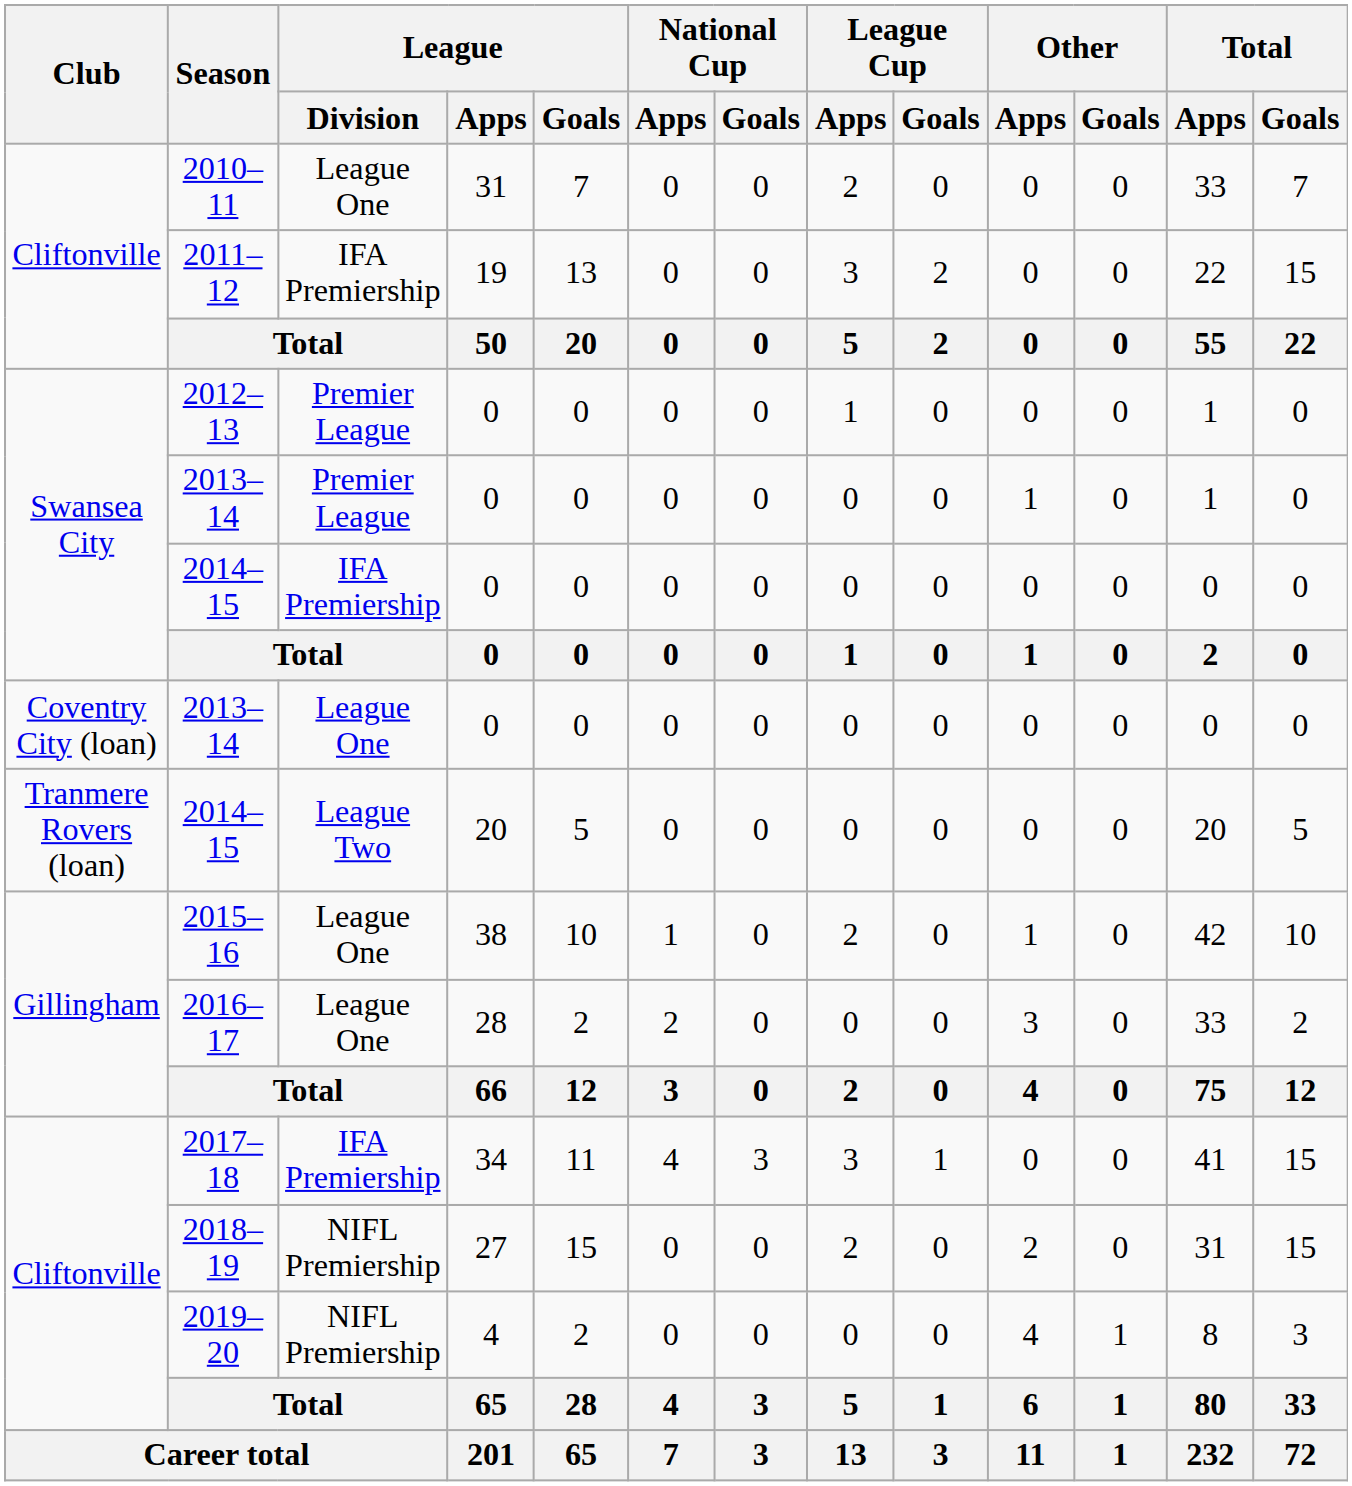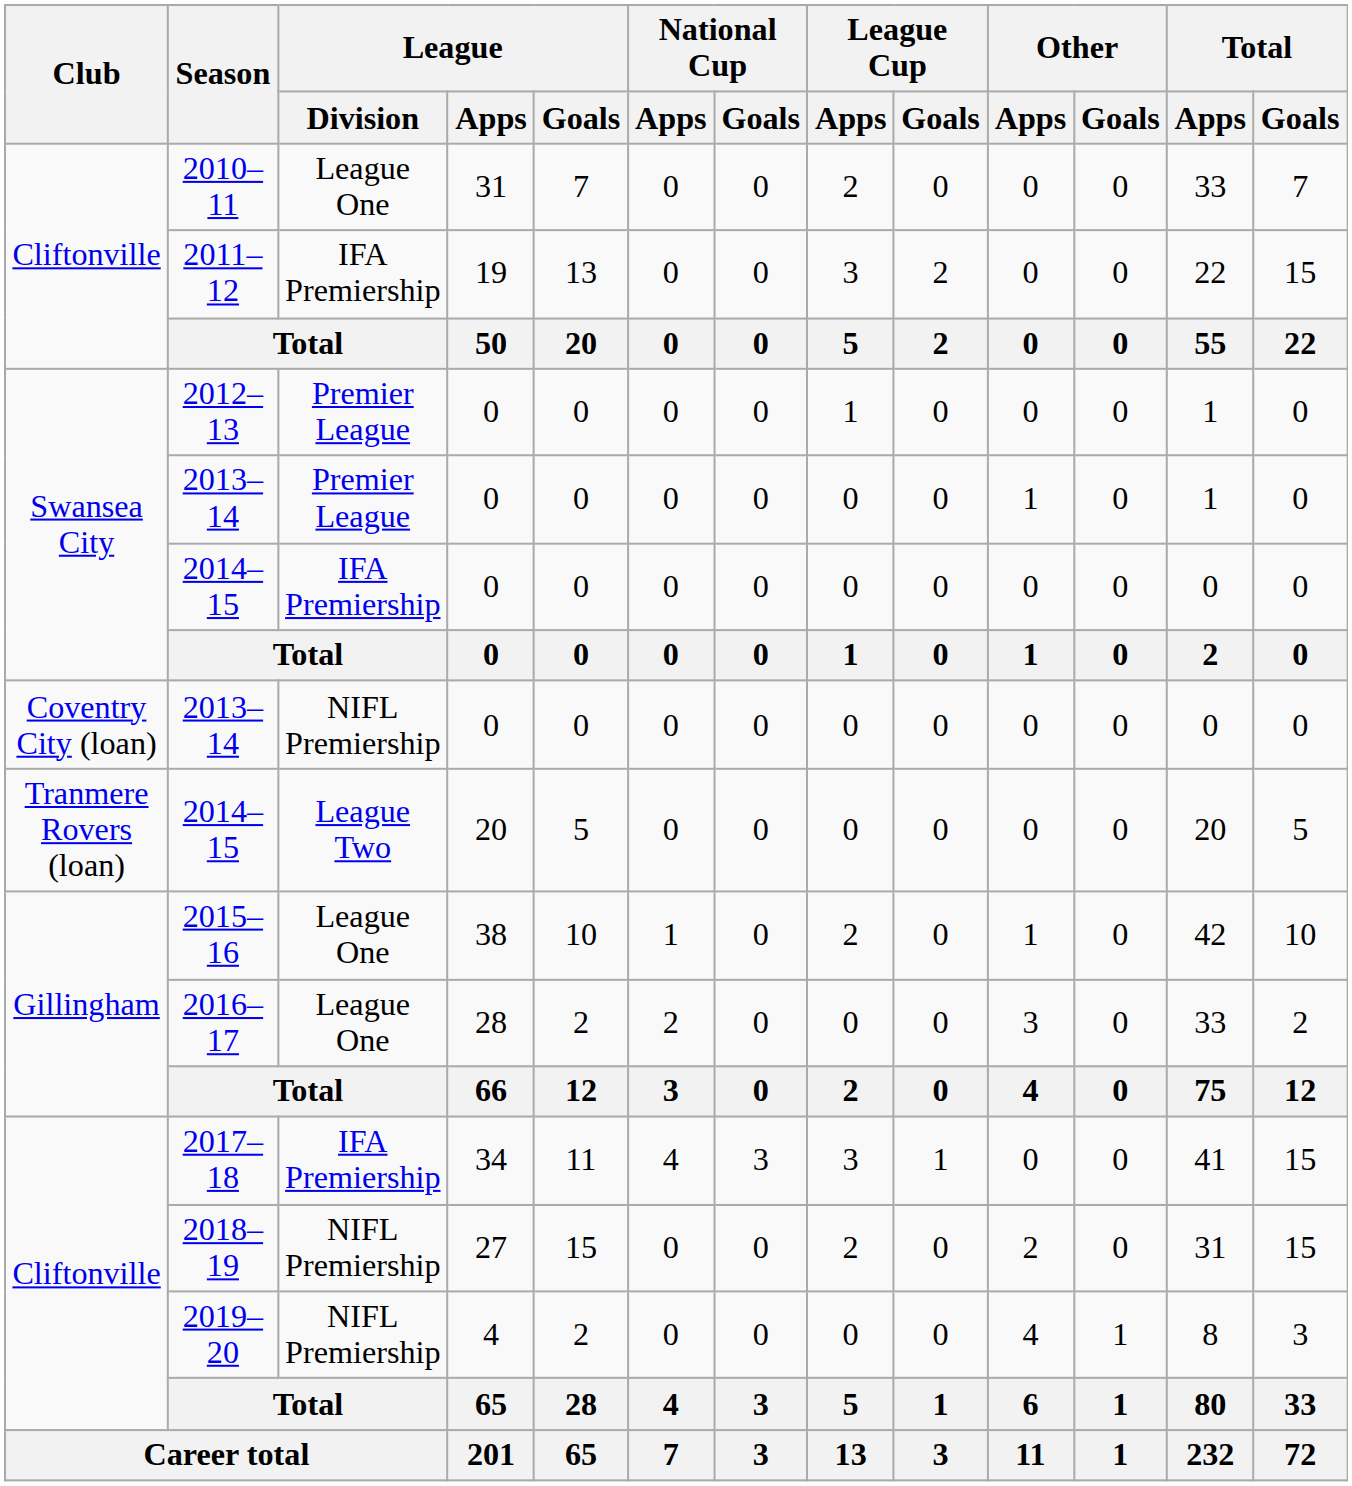Coventry City (loan) / 2013–14 | League / Division: League One -> NIFL Premiership
